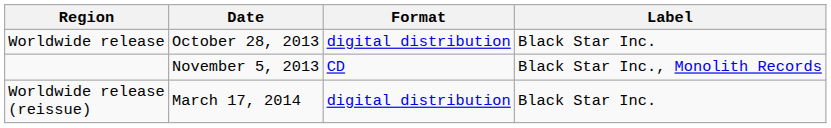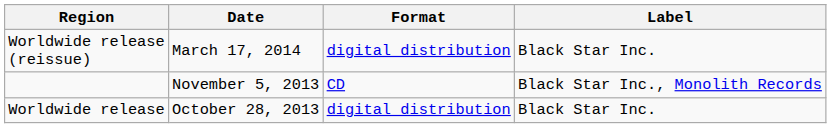rows swapped: Worldwide release <-> Worldwide release (reissue)
